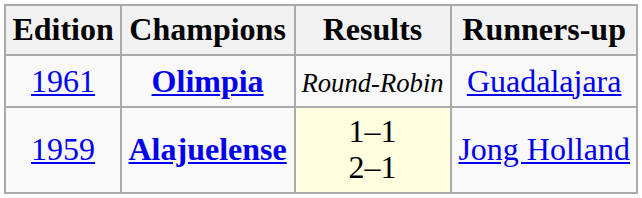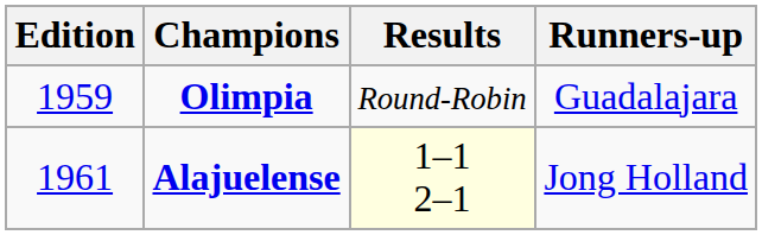Olimpia | Edition: 1961 -> 1959
Alajuelense | Edition: 1959 -> 1961
